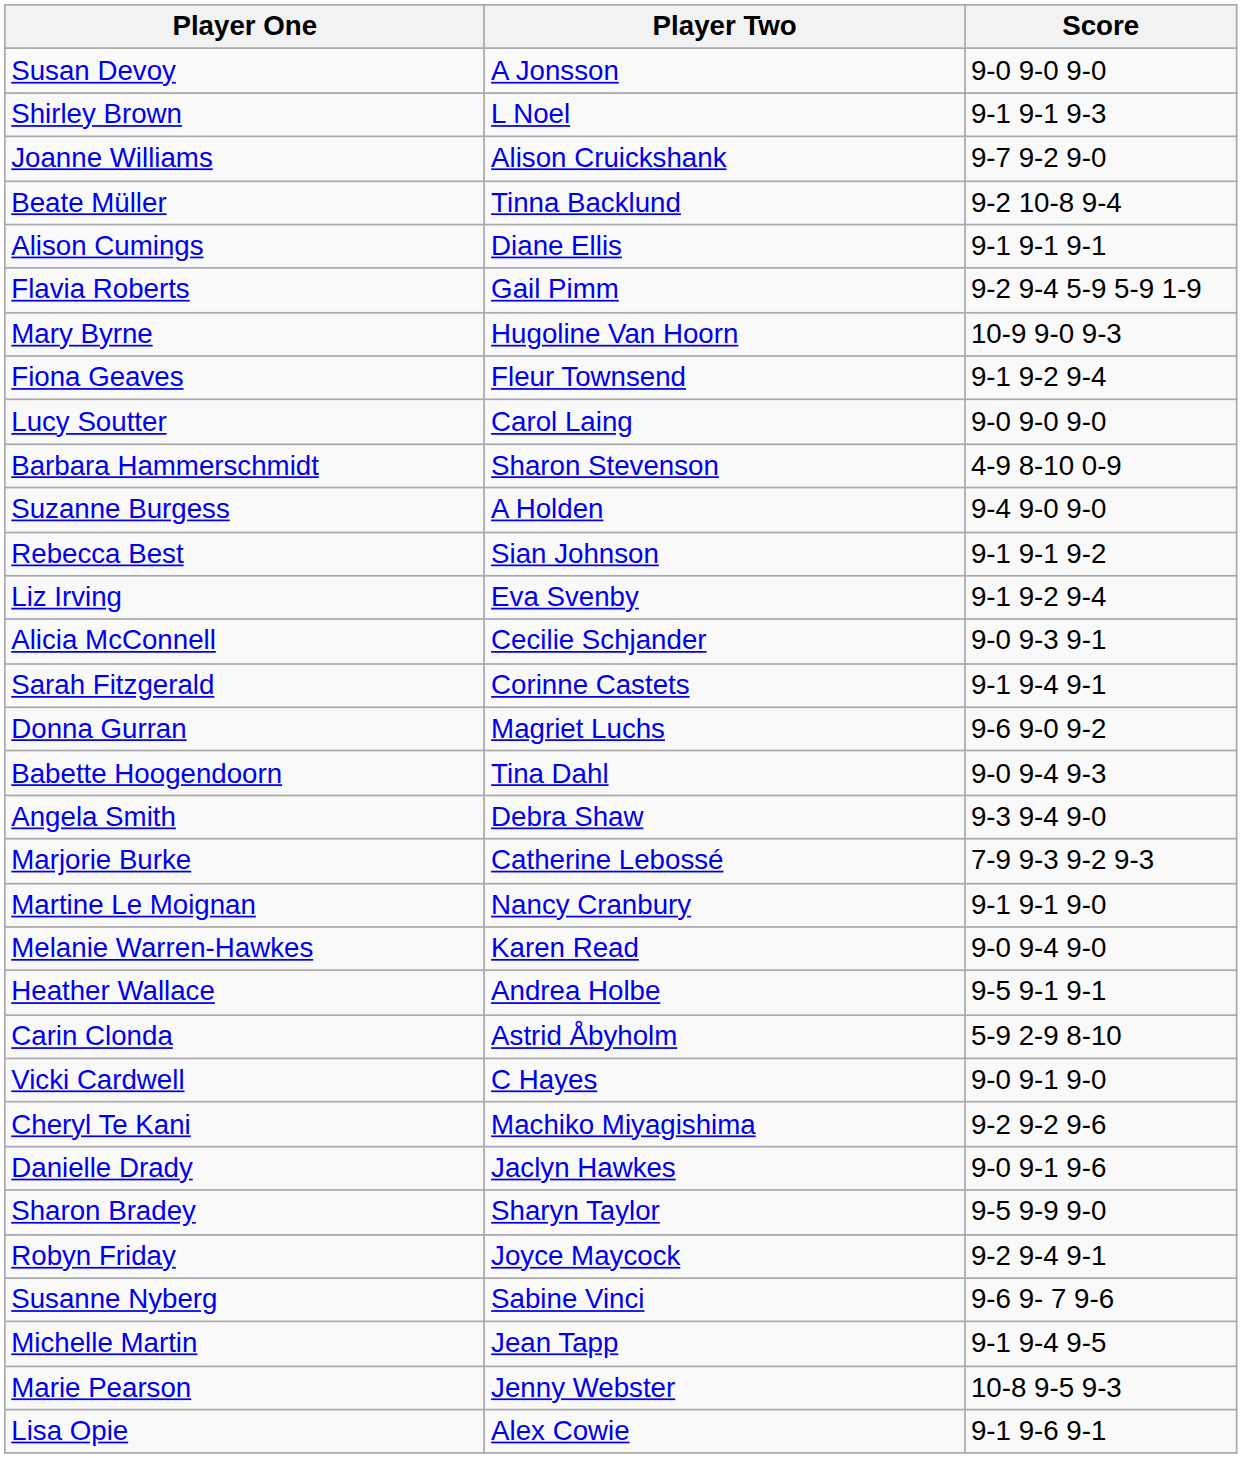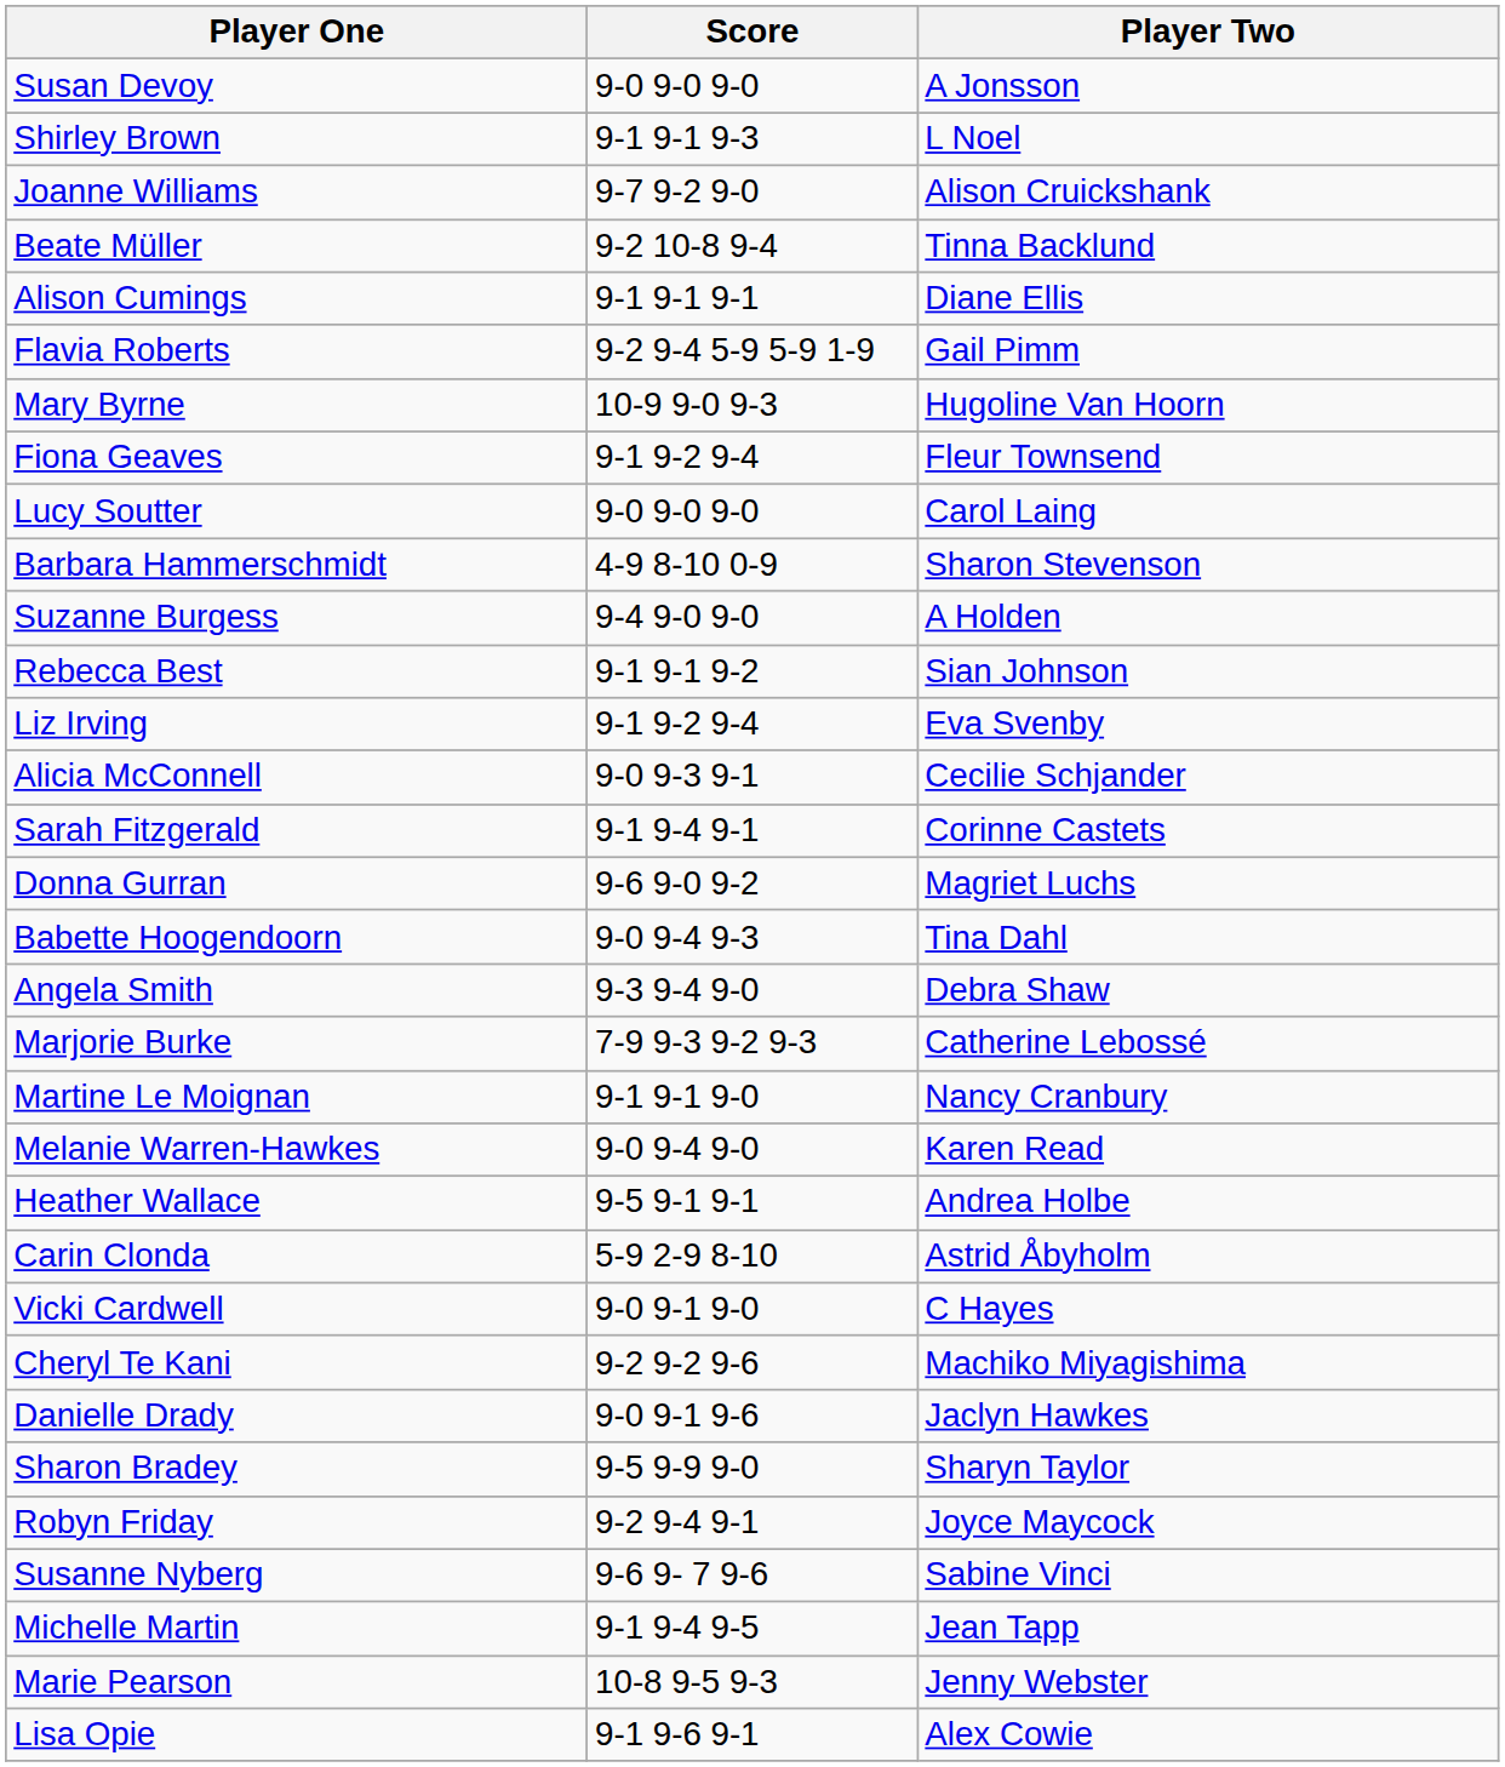columns swapped: Player Two <-> Score
